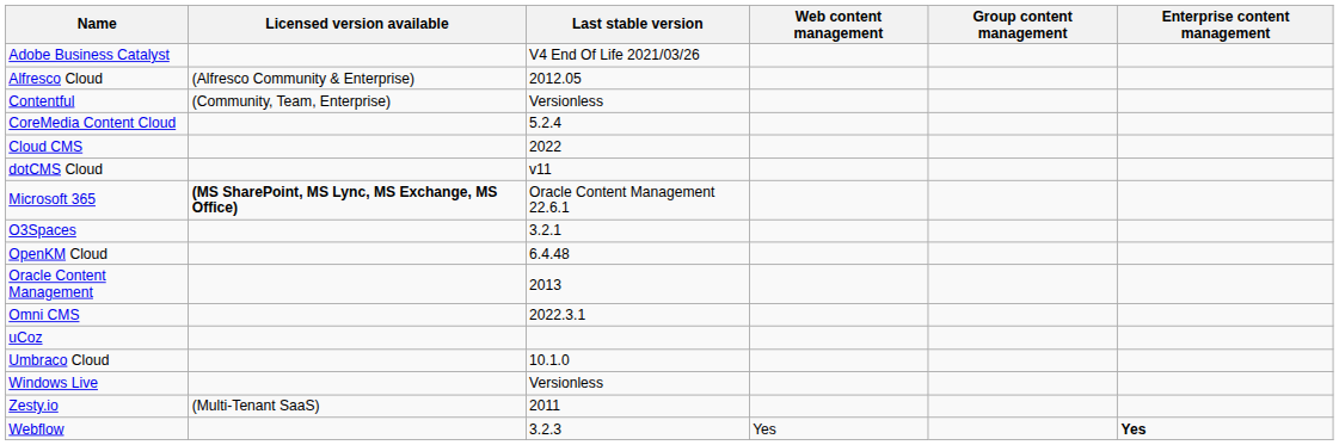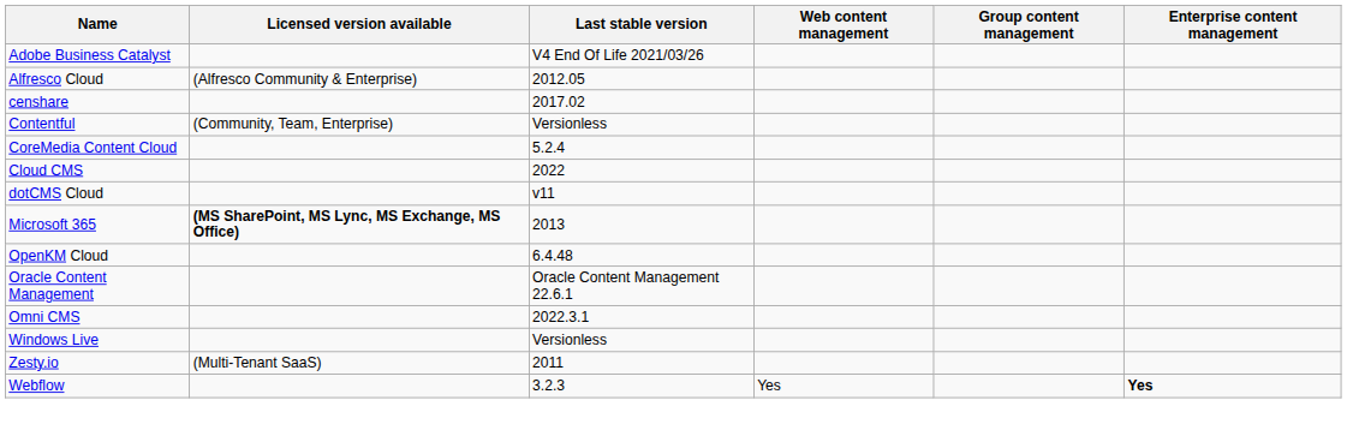+ row: censhare | 2017.02
Microsoft 365 | Last stable version: Oracle Content Management 22.6.1 -> 2013
- row: O3Spaces | 3.2.1
Oracle Content Management | Last stable version: 2013 -> Oracle Content Management 22.6.1
- row: uCoz
- row: Umbraco Cloud | 10.1.0
